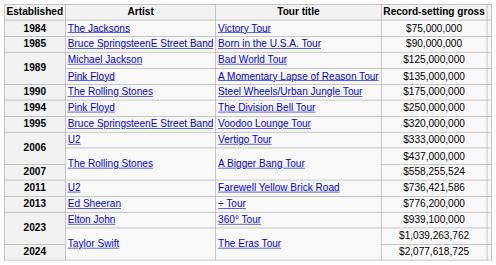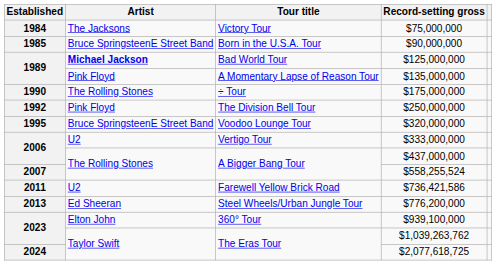$125,000,000 | Artist: normal -> bold
$175,000,000 | Tour title: Steel Wheels/Urban Jungle Tour -> ÷ Tour
$250,000,000 | Established: 1994 -> 1992
$776,200,000 | Tour title: ÷ Tour -> Steel Wheels/Urban Jungle Tour
